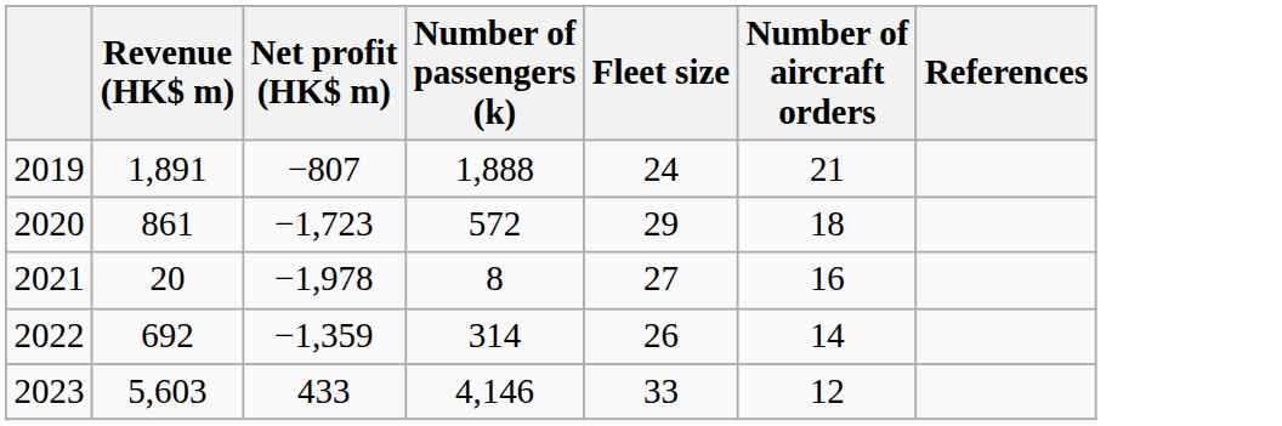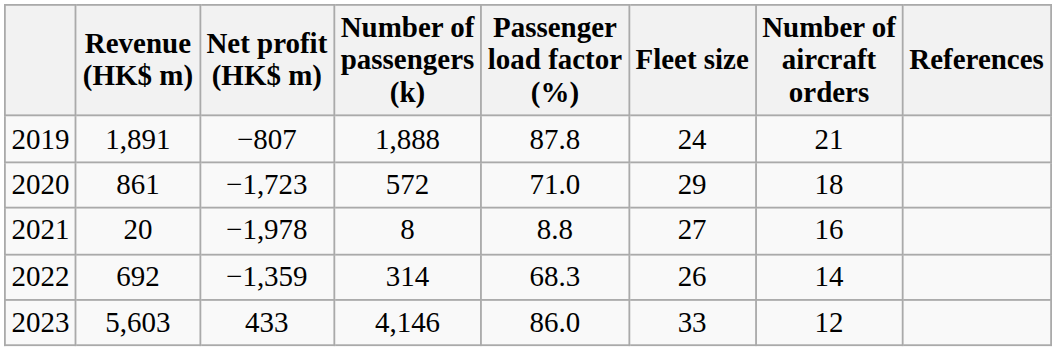+ column: Passenger load factor (%) | 87.8 | 71.0 | 8.8 | 68.3 | 86.0
